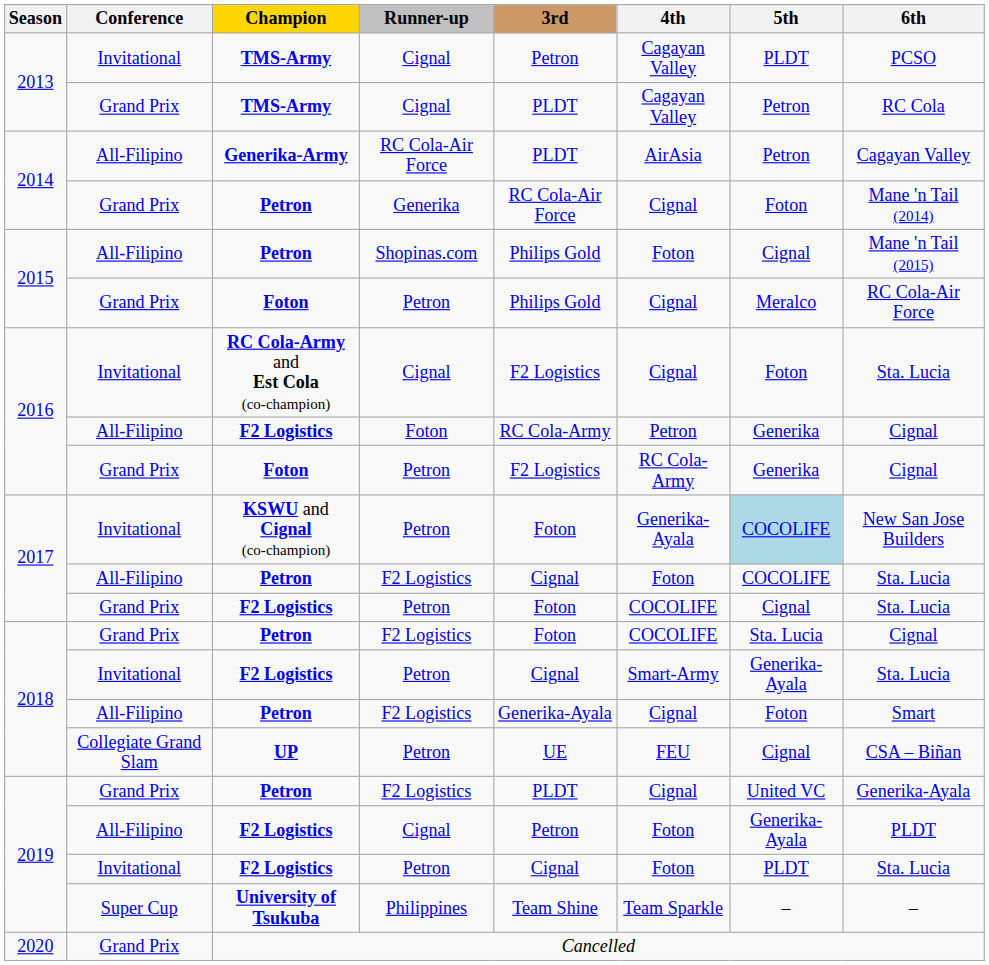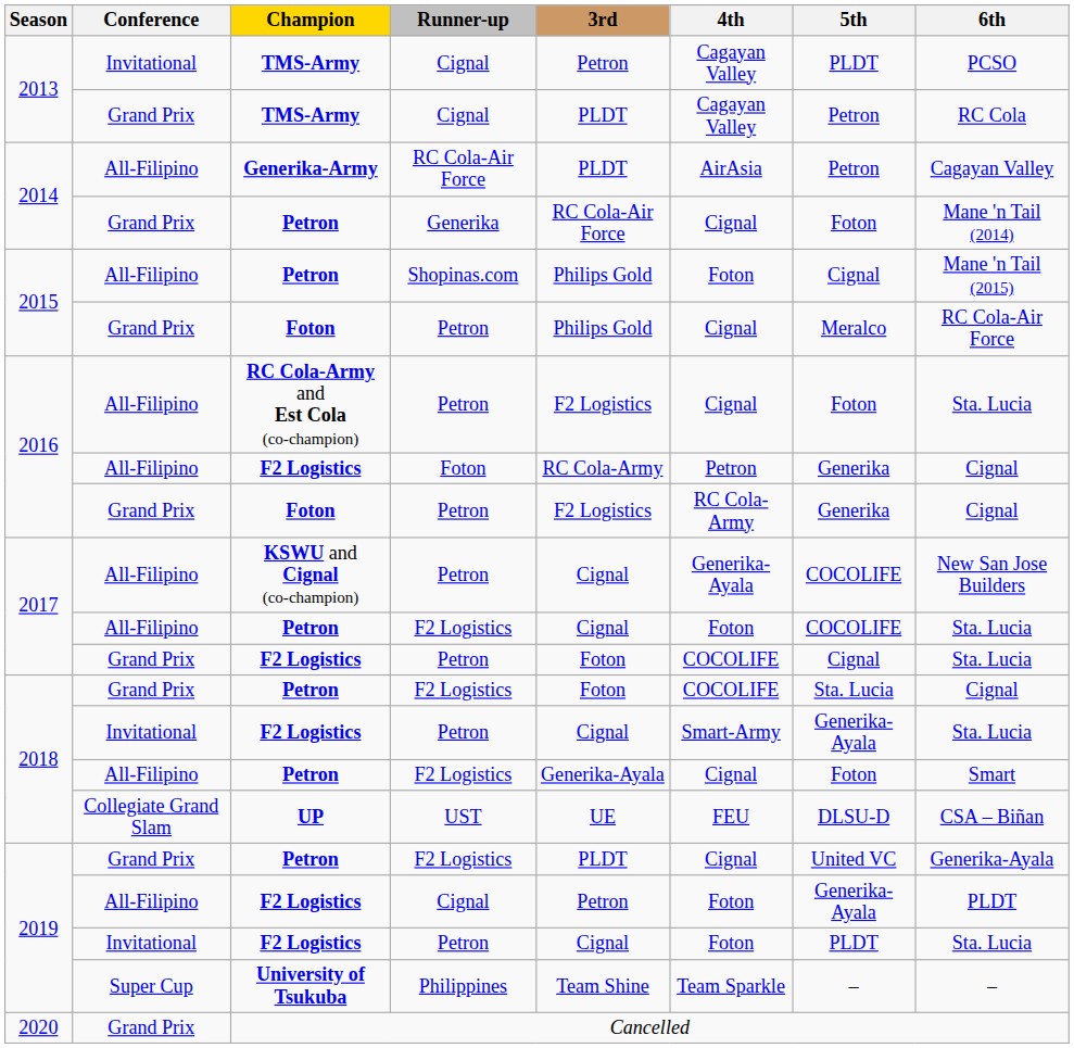RC Cola-Army and Est Cola (co-champion) | Conference: Invitational -> All-Filipino
RC Cola-Army and Est Cola (co-champion) | Runner-up: Cignal -> Petron
KSWU and Cignal (co-champion) | Conference: Invitational -> All-Filipino
KSWU and Cignal (co-champion) | 3rd: Foton -> Cignal
KSWU and Cignal (co-champion) | 5th: lightblue background -> no background
UP | Runner-up: Petron -> UST
UP | 5th: Cignal -> DLSU-D
